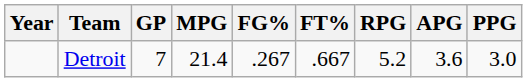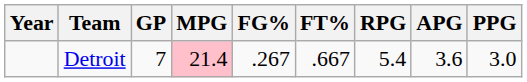Detroit | MPG: no background -> pink background
Detroit | RPG: 5.2 -> 5.4
